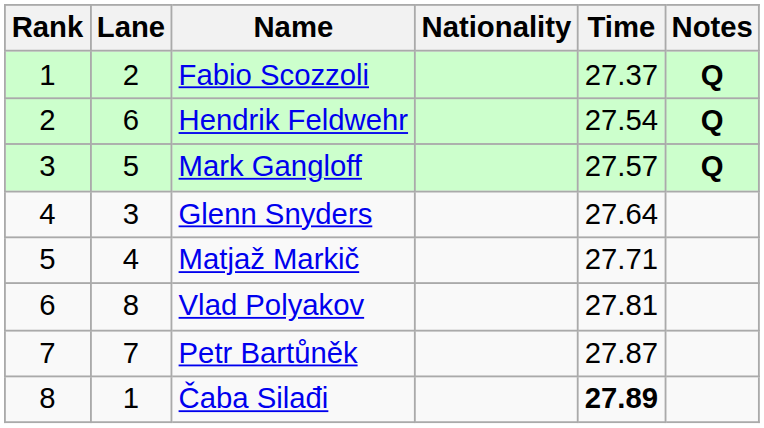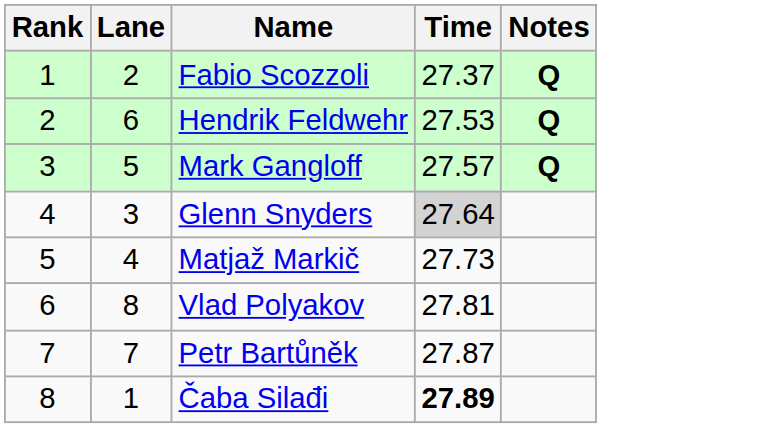- column: Nationality
Hendrik Feldwehr | Time: 27.54 -> 27.53
Glenn Snyders | Time: no background -> lightgrey background
Matjaž Markič | Time: 27.71 -> 27.73
